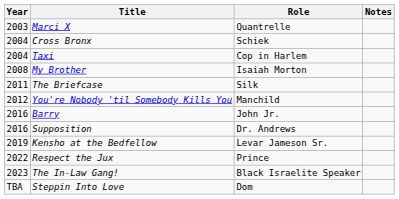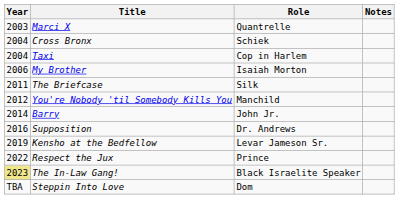My Brother | Year: 2008 -> 2006
Barry | Year: 2016 -> 2014
The In-Law Gang! | Year: no background -> khaki background
